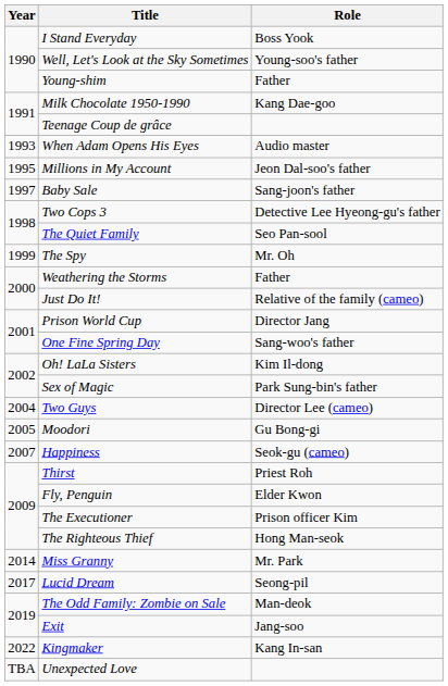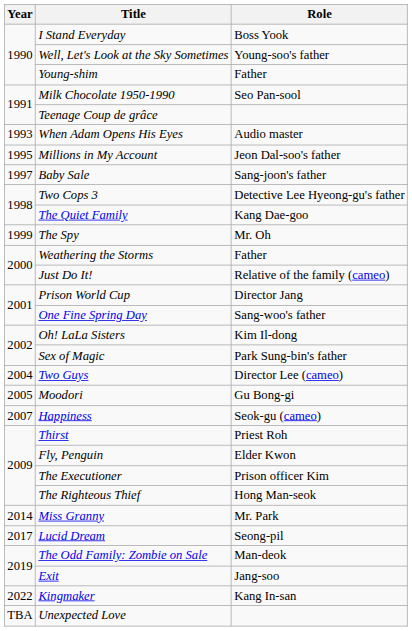Milk Chocolate 1950-1990 | Role: Kang Dae-goo -> Seo Pan-sool
The Quiet Family | Role: Seo Pan-sool -> Kang Dae-goo
